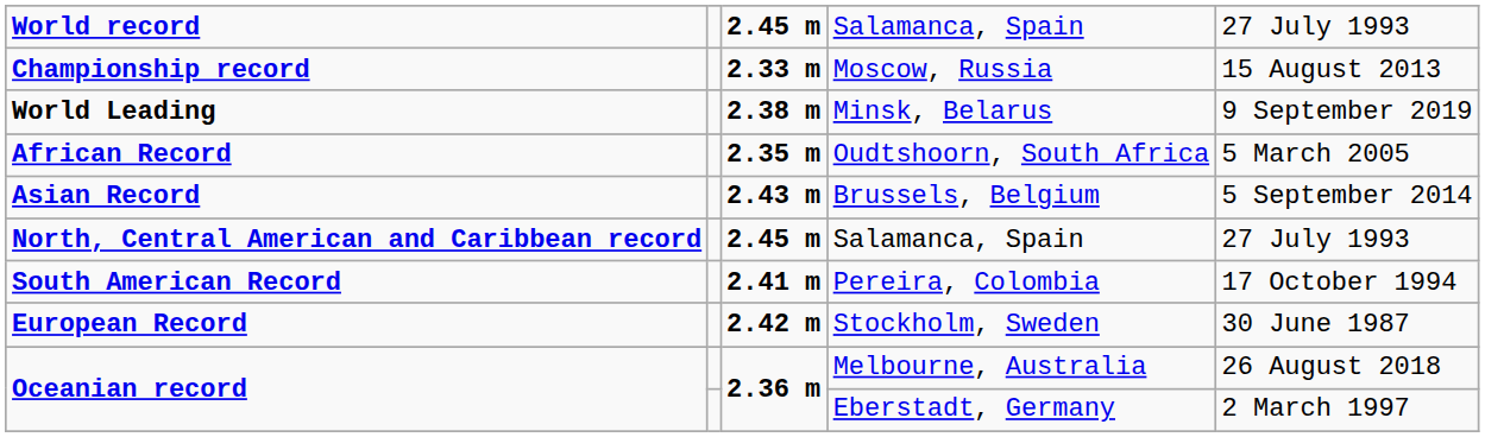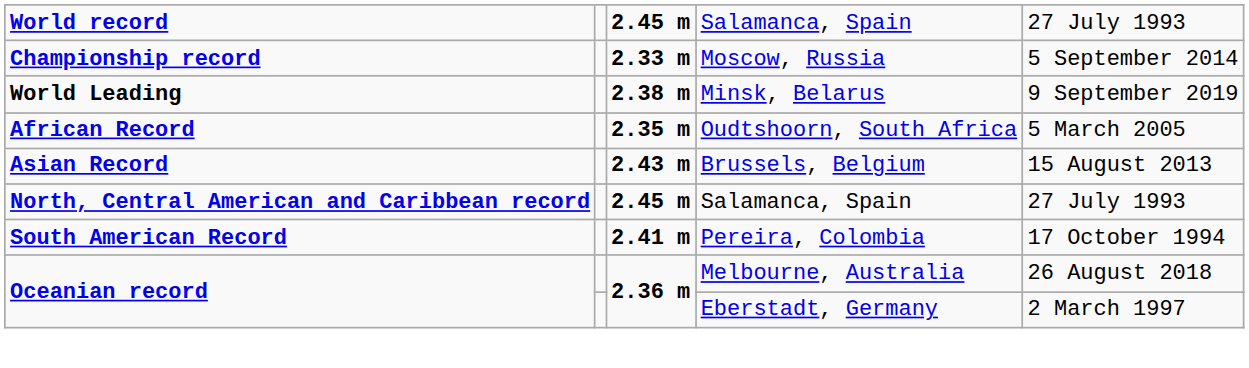Moscow, Russia | column 5: 15 August 2013 -> 5 September 2014
Brussels, Belgium | column 5: 5 September 2014 -> 15 August 2013
- row: European Record | 2.42 m | Stockholm, Sweden | 30 June 1987
